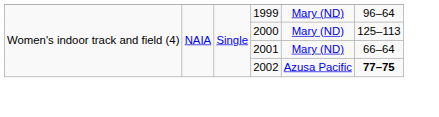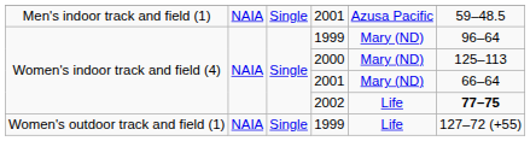+ row: Men's indoor track and field (1) | NAIA | Single | 2001 | Azusa Pacific | 59–48.5
2002 | column 5: Azusa Pacific -> Life
+ row: Women's outdoor track and field (1) | NAIA | Single | 1999 | Life | 127–72 (+55)
